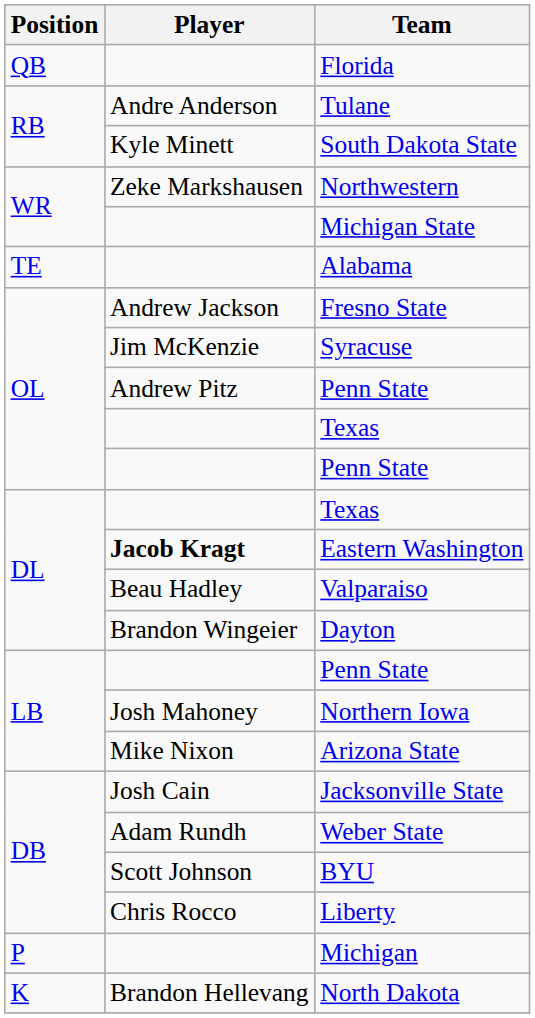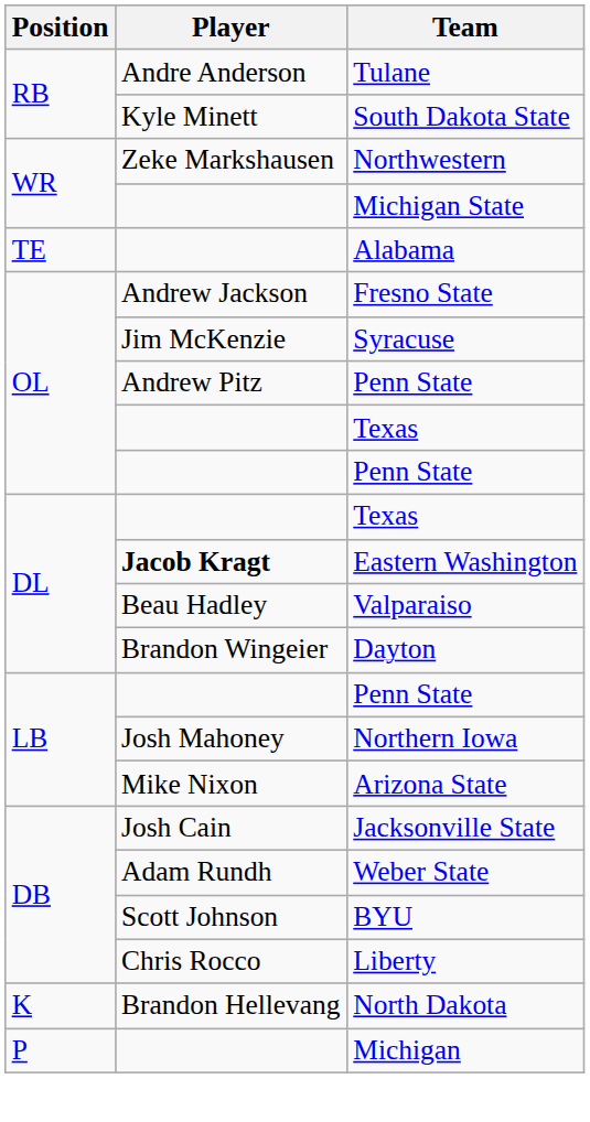- row: QB | Florida
rows swapped: North Dakota <-> Michigan
